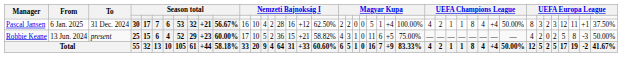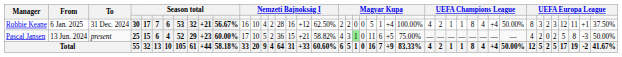30 | Manager: Pascal Jansen -> Robbie Keane
25 | Manager: Robbie Keane -> Pascal Jansen
25 | column 22: no background -> lightgreen background
